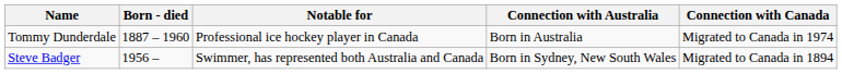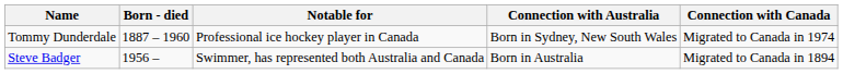Tommy Dunderdale | Connection with Australia: Born in Australia -> Born in Sydney, New South Wales
Steve Badger | Connection with Australia: Born in Sydney, New South Wales -> Born in Australia
